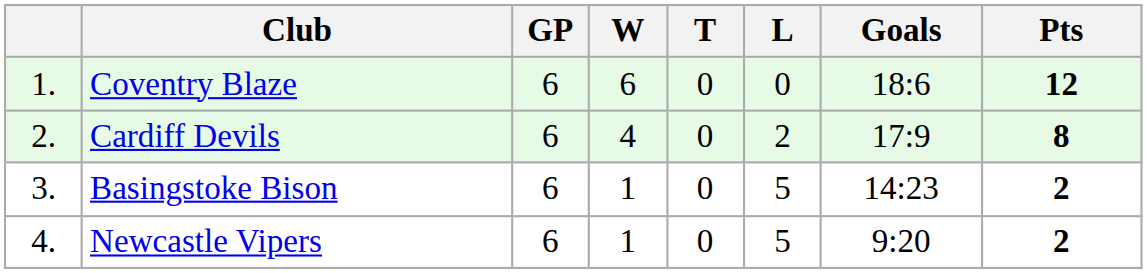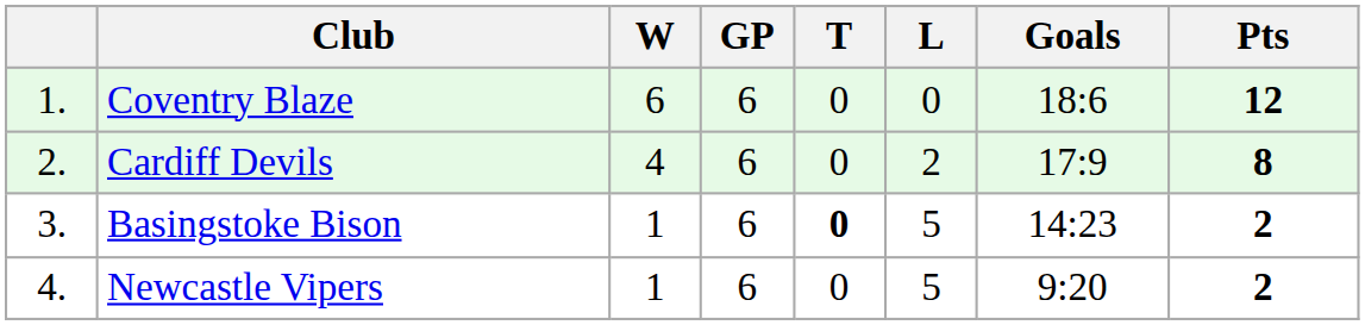columns swapped: GP <-> W
Basingstoke Bison | T: normal -> bold
